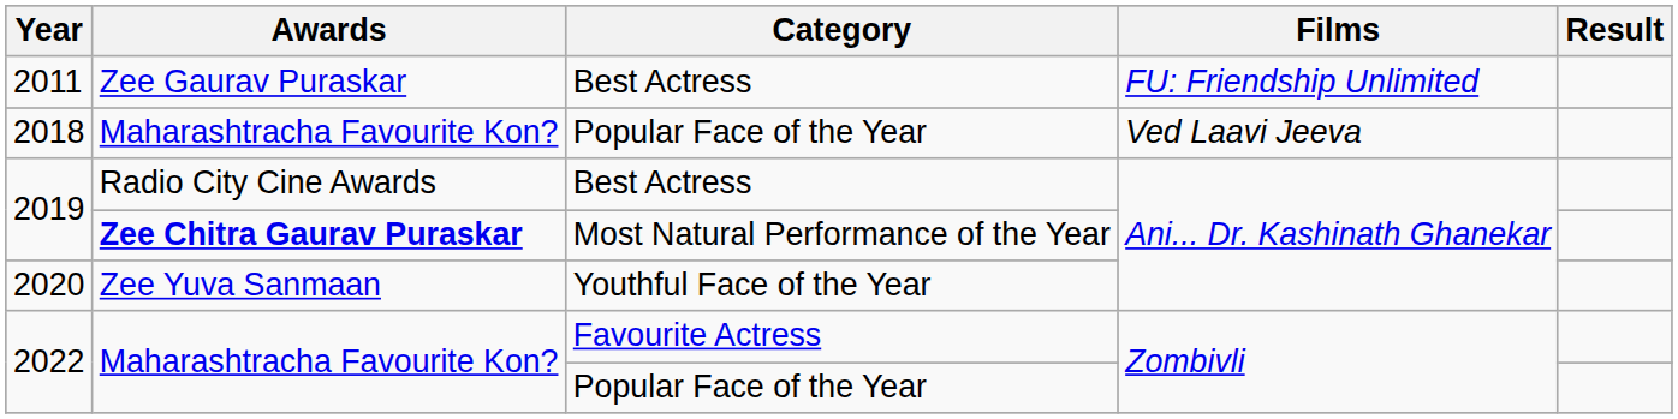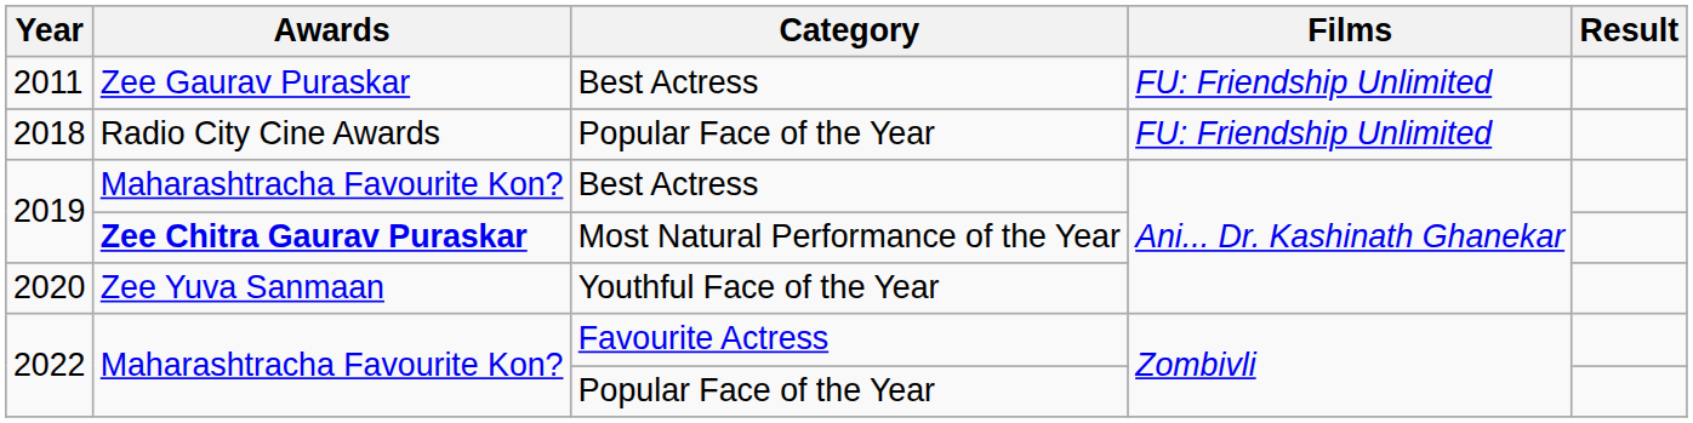2018 | Awards: Maharashtracha Favourite Kon? -> Radio City Cine Awards
2018 | Films: Ved Laavi Jeeva -> FU: Friendship Unlimited
2019 / Best Actress | Awards: Radio City Cine Awards -> Maharashtracha Favourite Kon?
